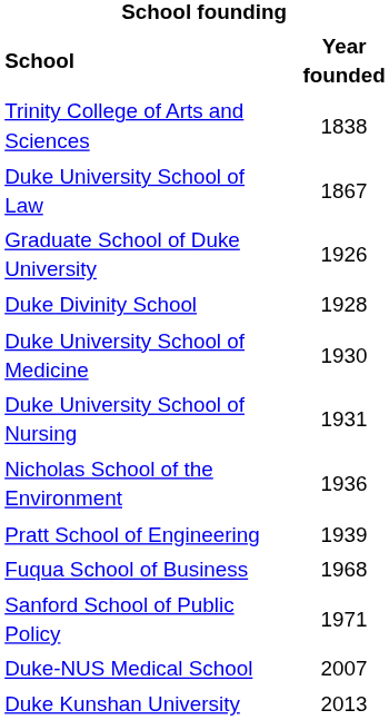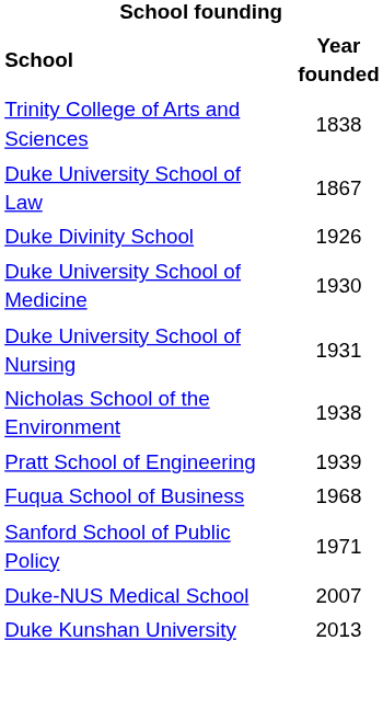- row: Graduate School of Duke University | 1926
Duke Divinity School | Year founded: 1928 -> 1926
Nicholas School of the Environment | Year founded: 1936 -> 1938
